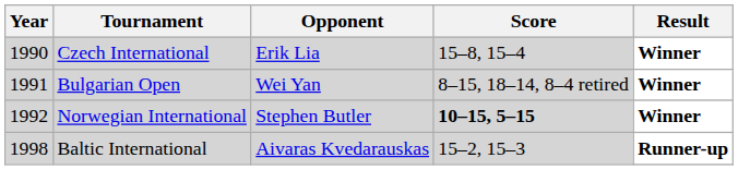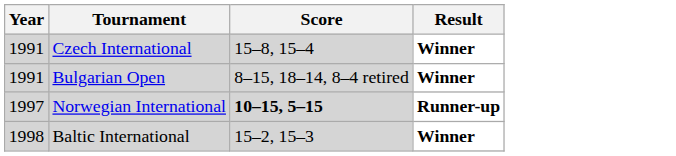- column: Opponent | Erik Lia | Wei Yan | Stephen Butler | Aivaras Kvedarauskas
Czech International | Year: 1990 -> 1991
Norwegian International | Year: 1992 -> 1997
Norwegian International | Result: Winner -> Runner-up
Baltic International | Result: Runner-up -> Winner
